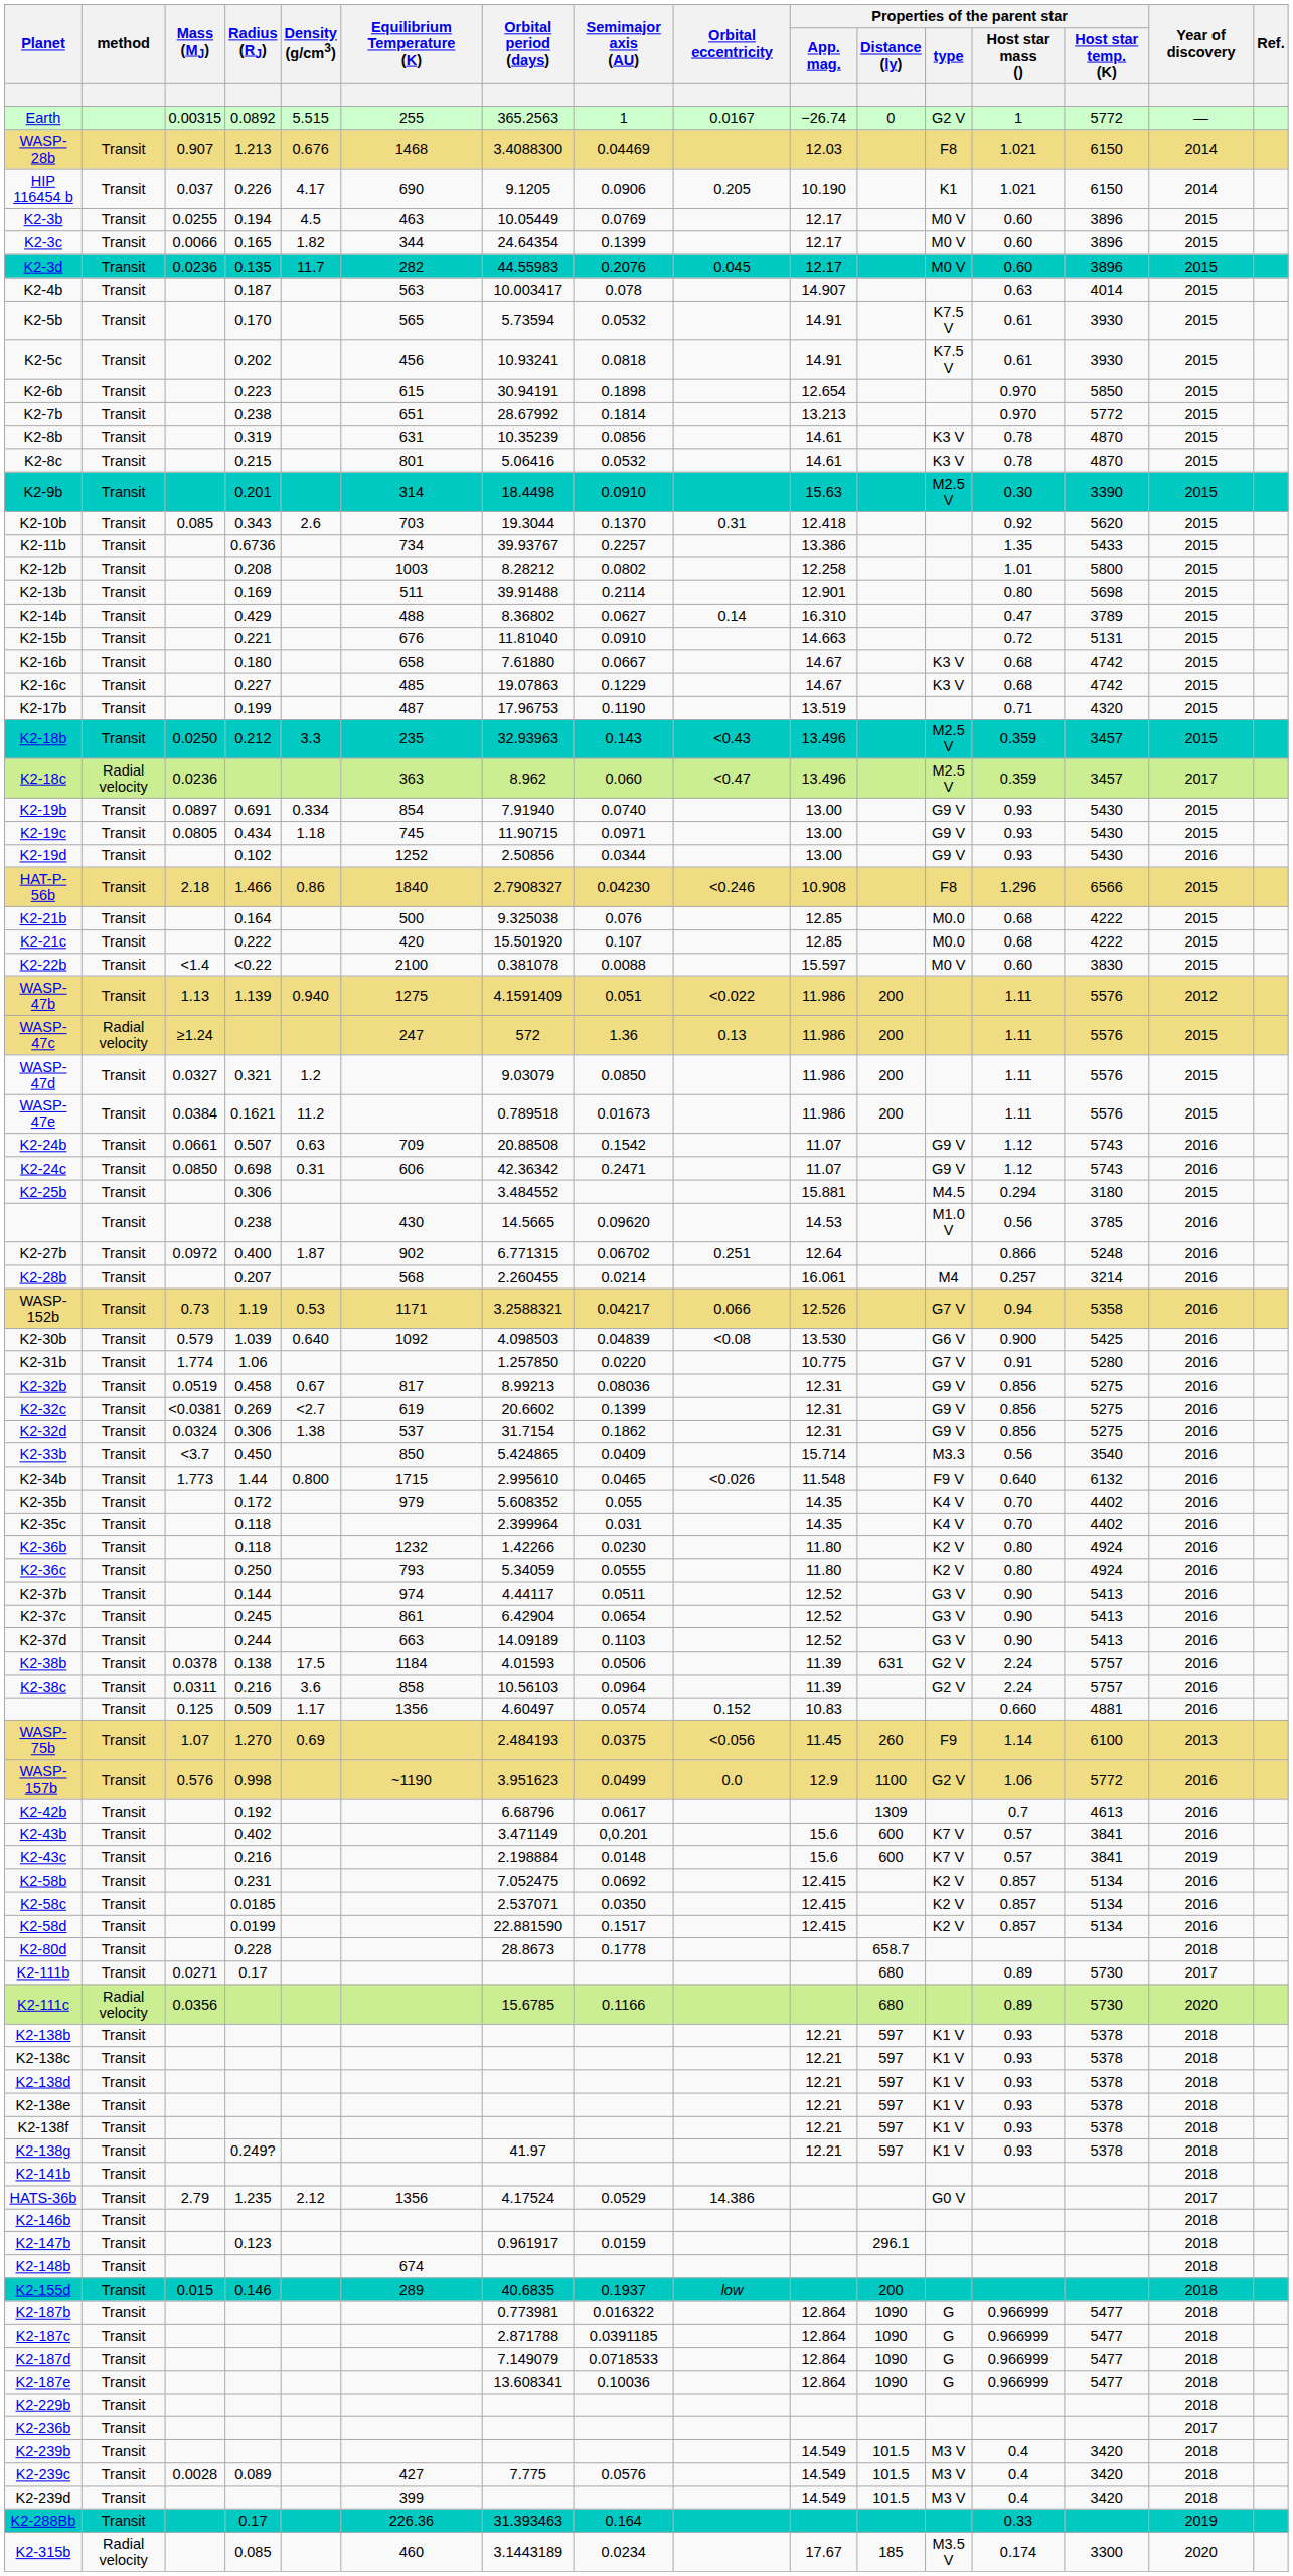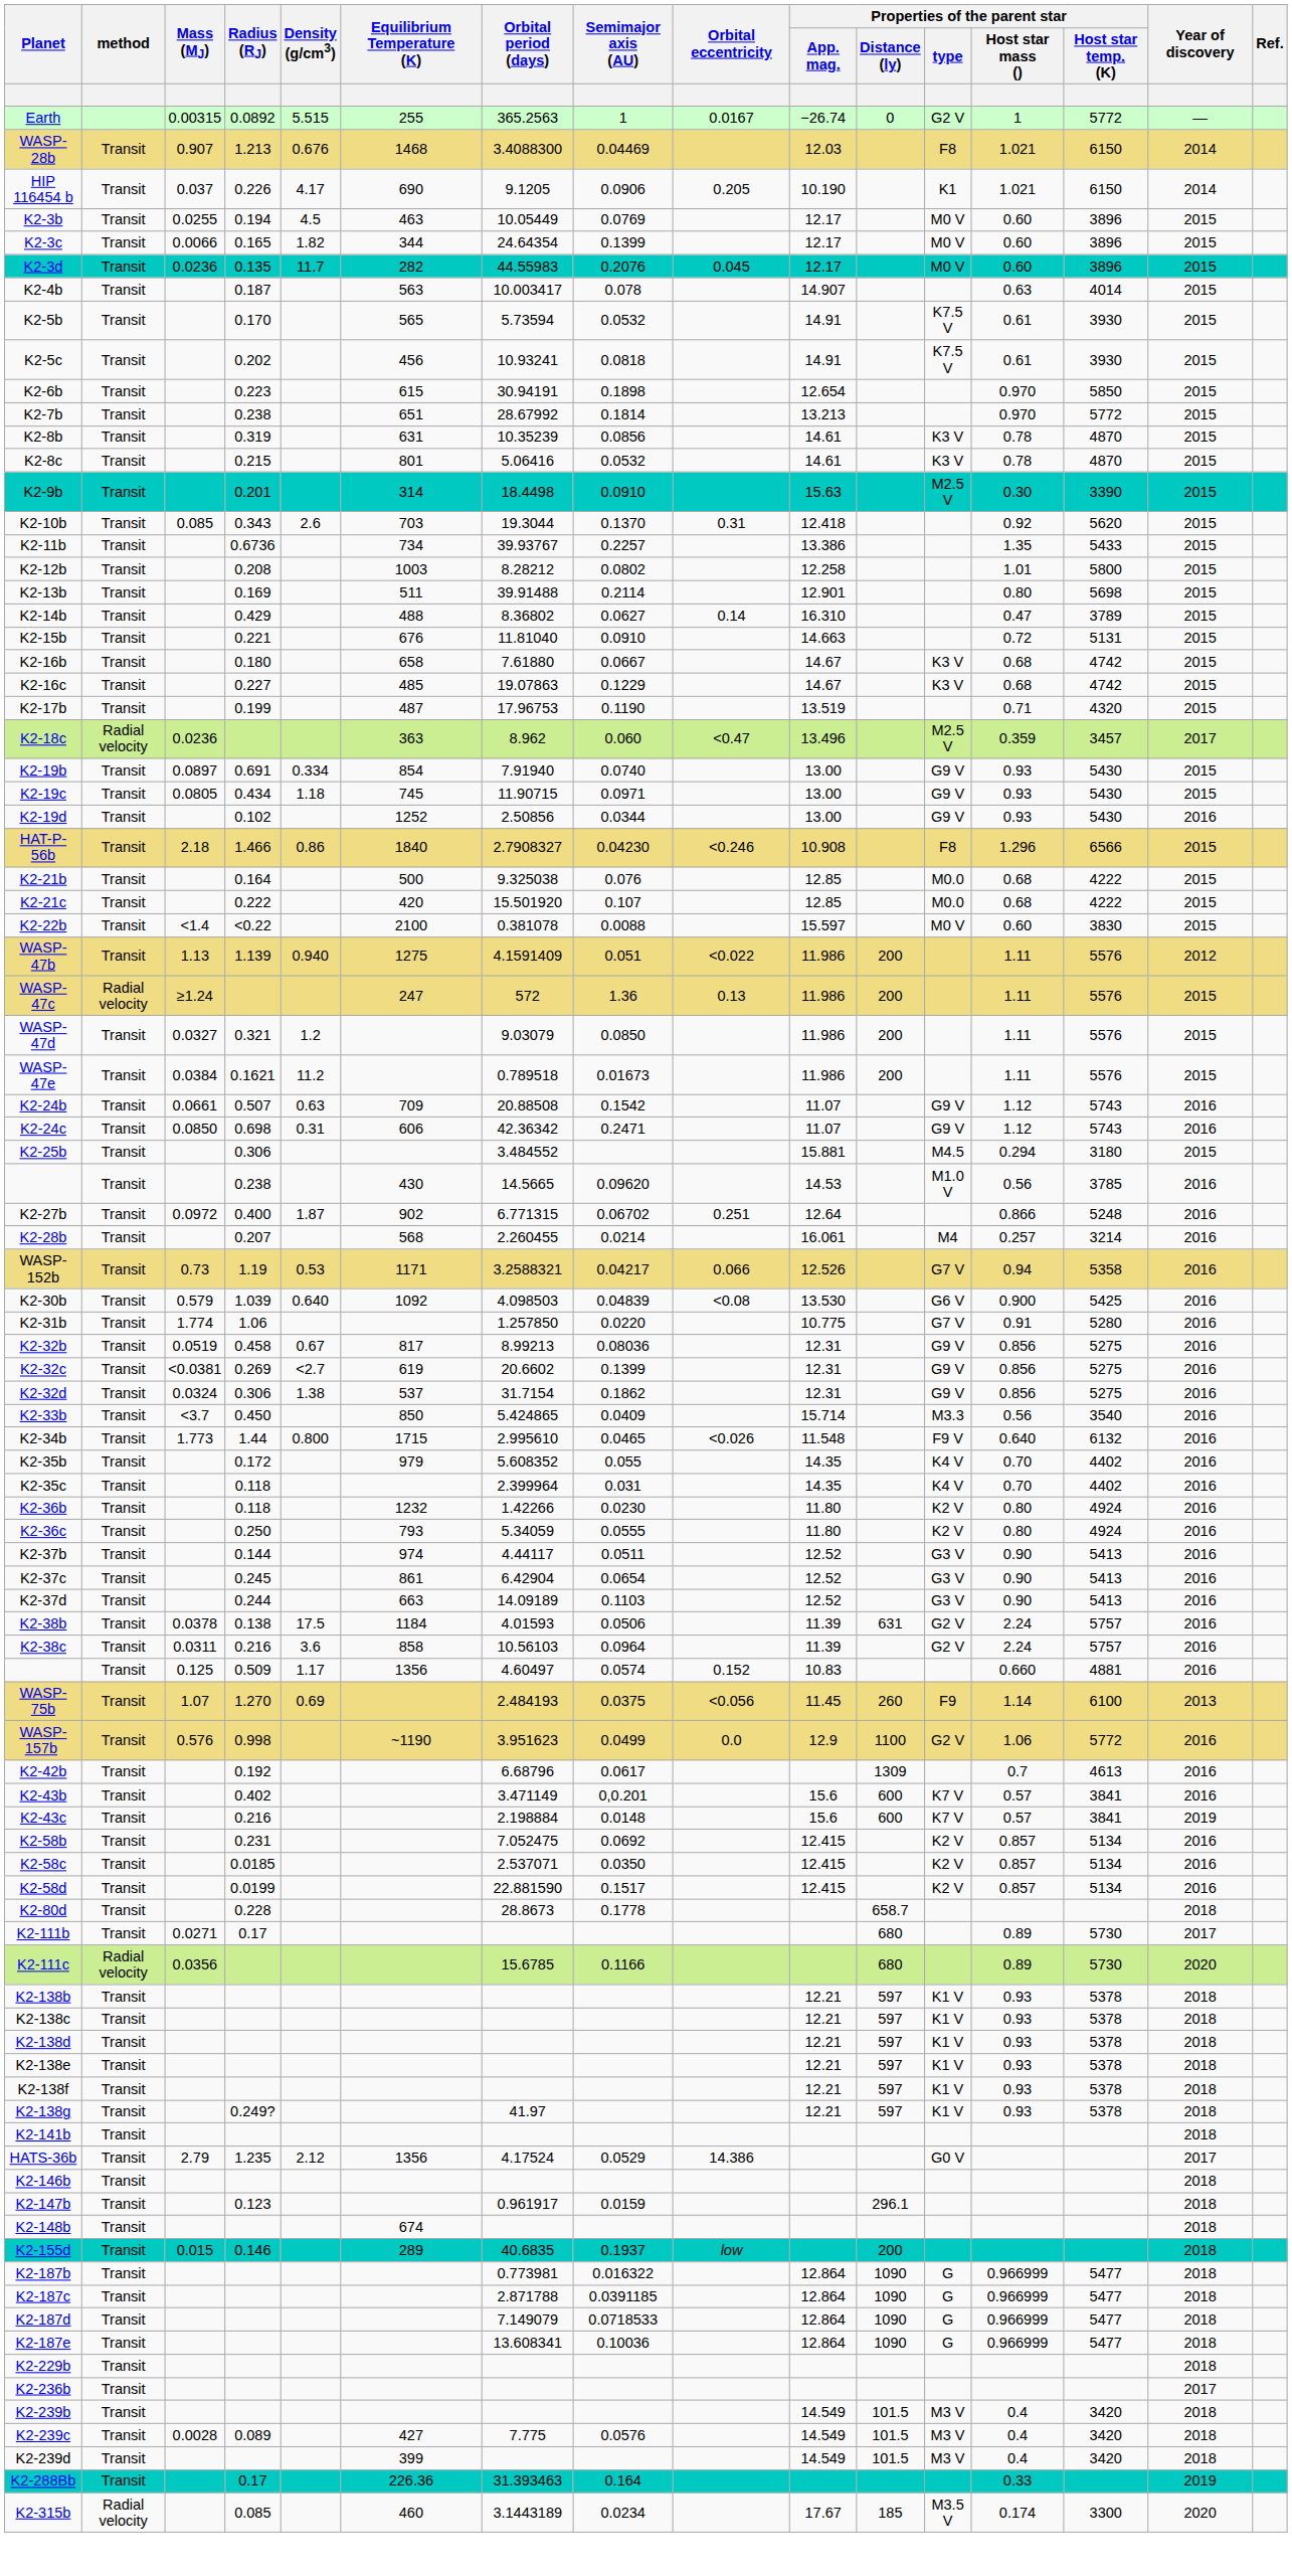- row: K2-18b | Transit | 0.0250 | 0.212 | 3.3 | 235 | 32.93963 | 0.143 | <0.43 | 13.496 | M2.5 V | 0.359 | 3457 | 2015
